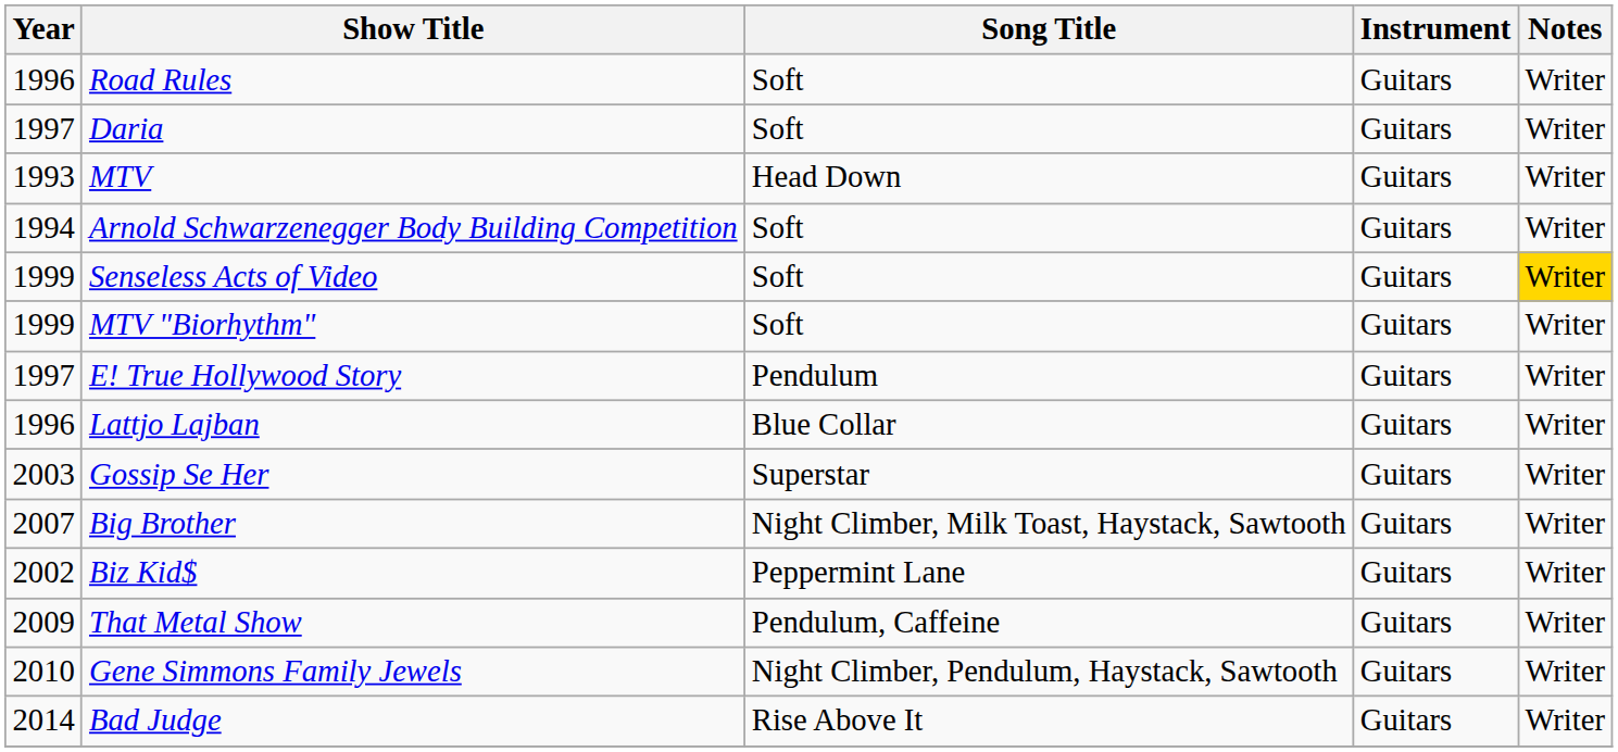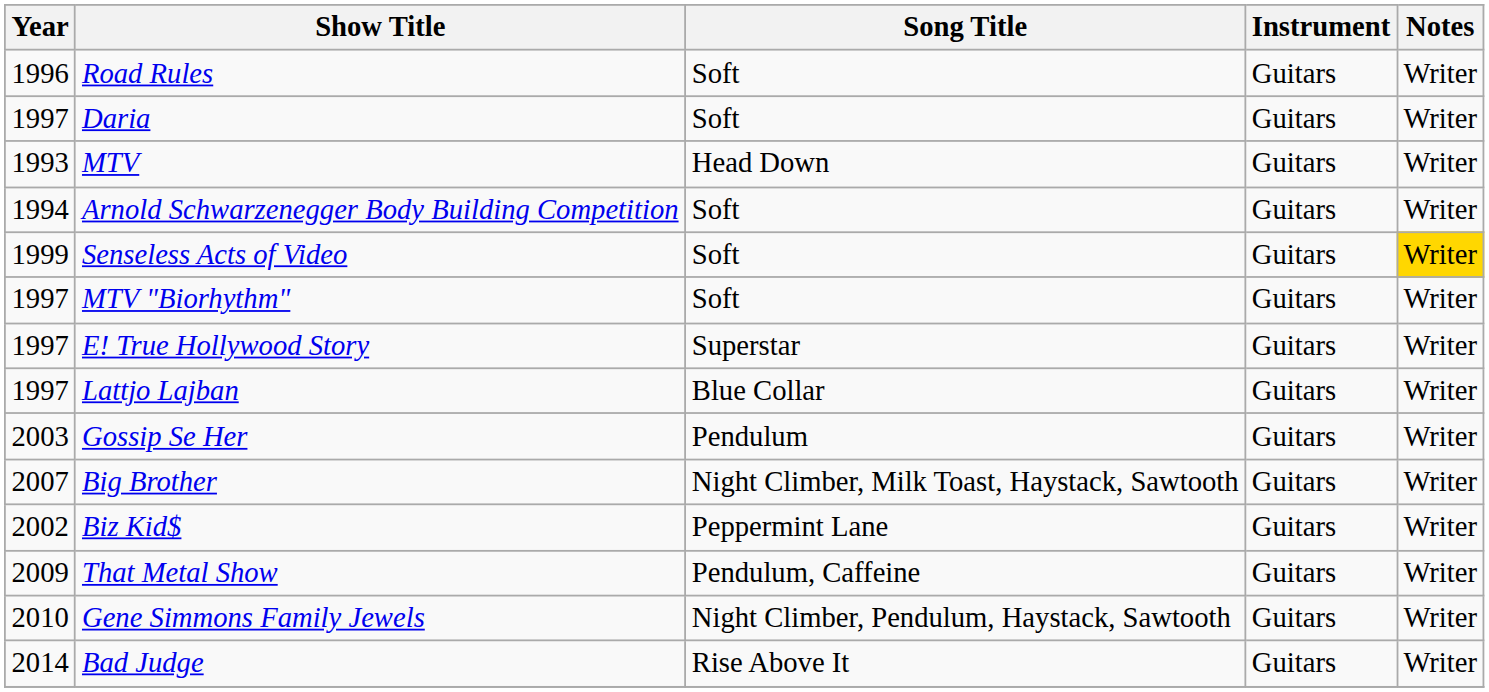MTV "Biorhythm" | Year: 1999 -> 1997
E! True Hollywood Story | Song Title: Pendulum -> Superstar
Lattjo Lajban | Year: 1996 -> 1997
Gossip Se Her | Song Title: Superstar -> Pendulum
